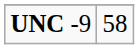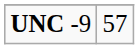UNC -9 | column 2: 58 -> 57
